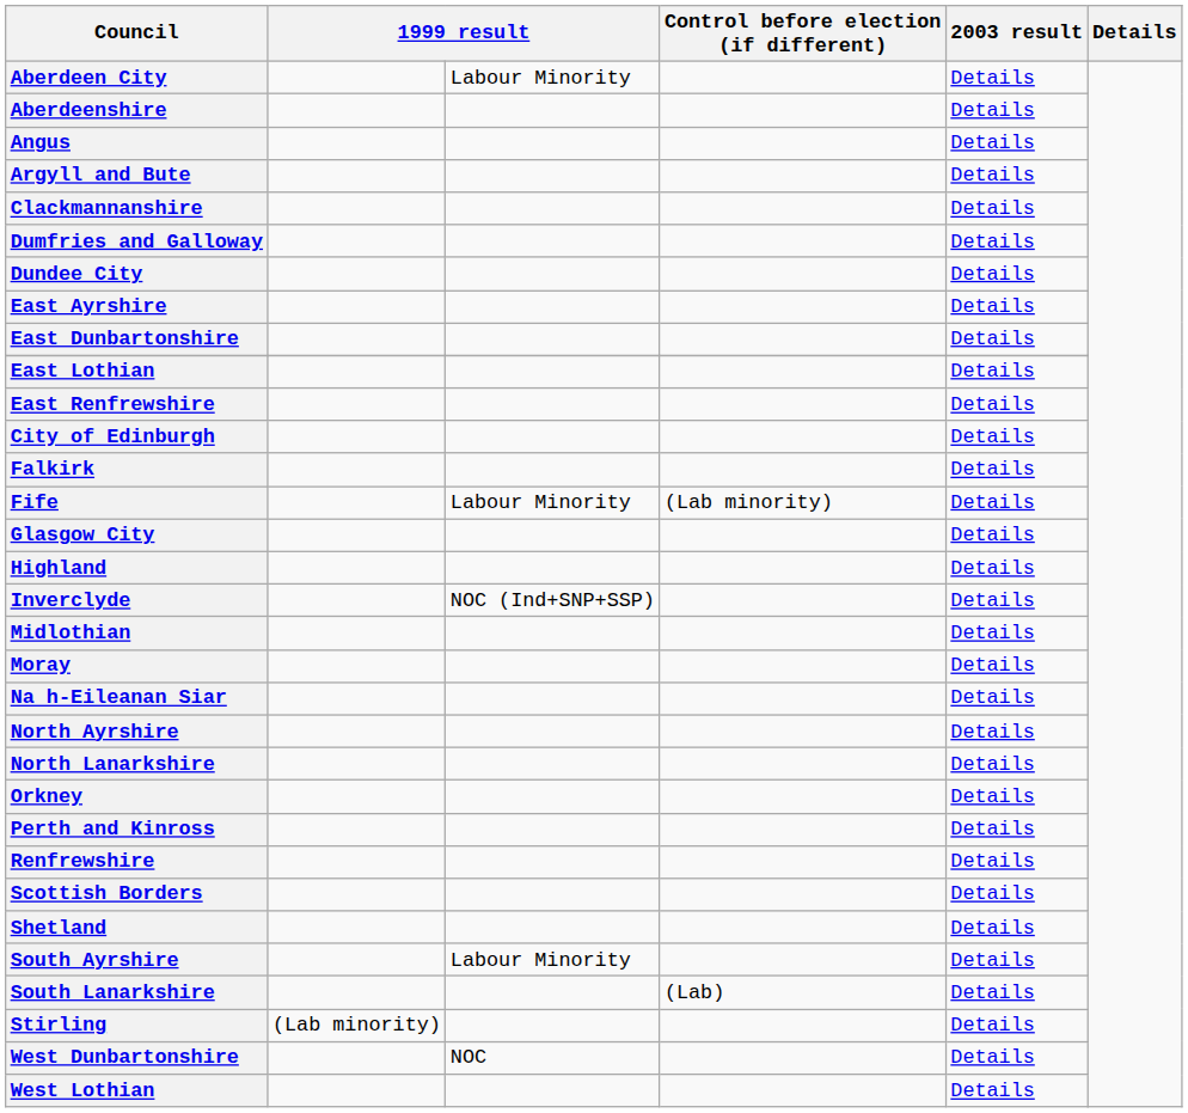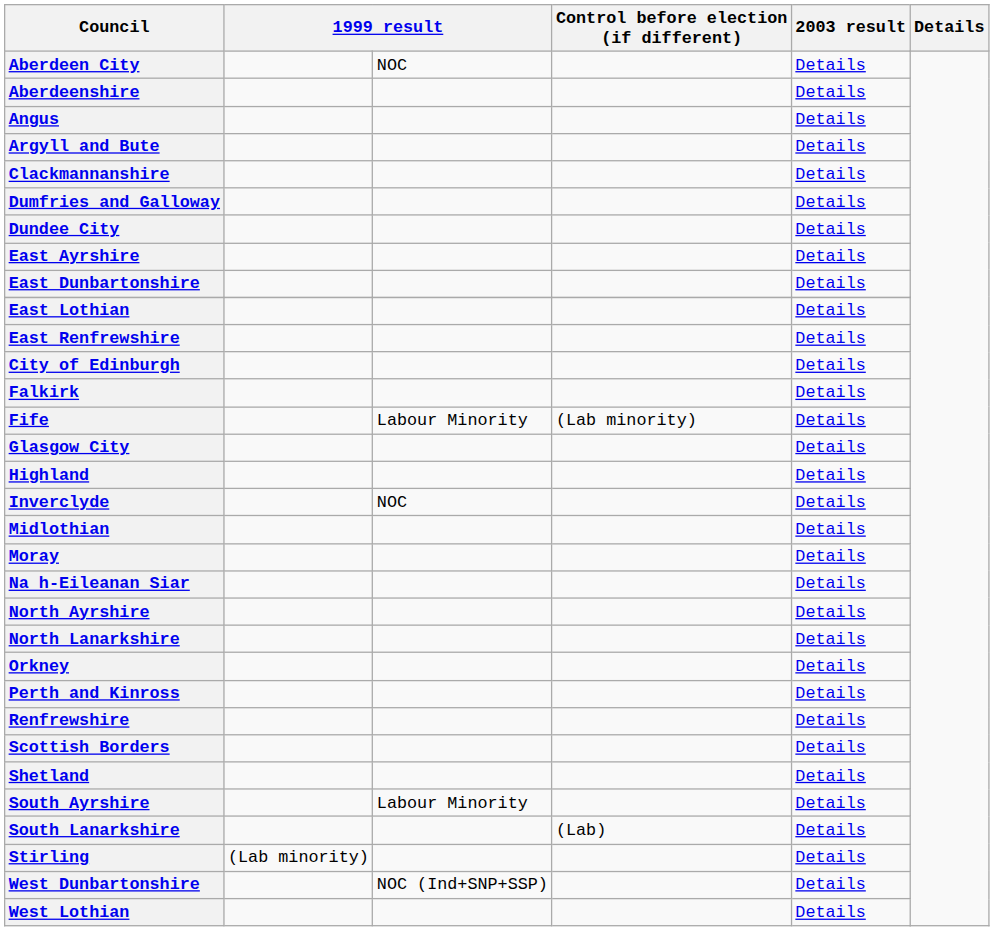Aberdeen City | column 3: Labour Minority -> NOC
Inverclyde | column 3: NOC (Ind+SNP+SSP) -> NOC
West Dunbartonshire | column 3: NOC -> NOC (Ind+SNP+SSP)
